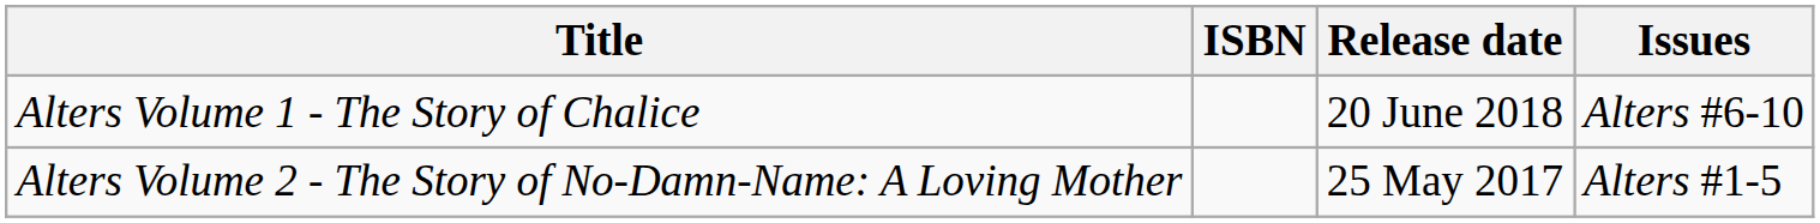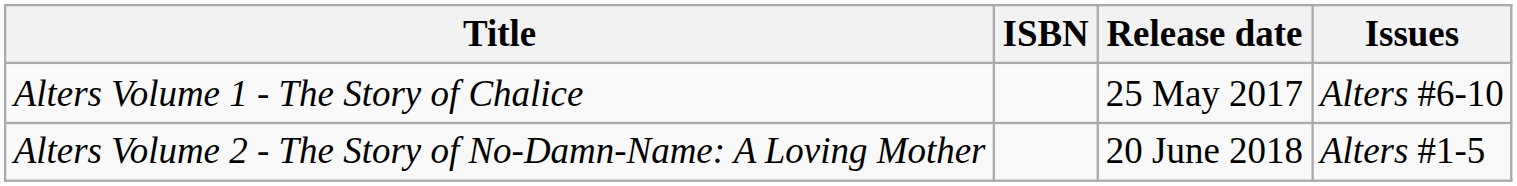Alters Volume 1 - The Story of Chalice | Release date: 20 June 2018 -> 25 May 2017
Alters Volume 2 - The Story of No-Damn-Name: A Loving Mother | Release date: 25 May 2017 -> 20 June 2018
